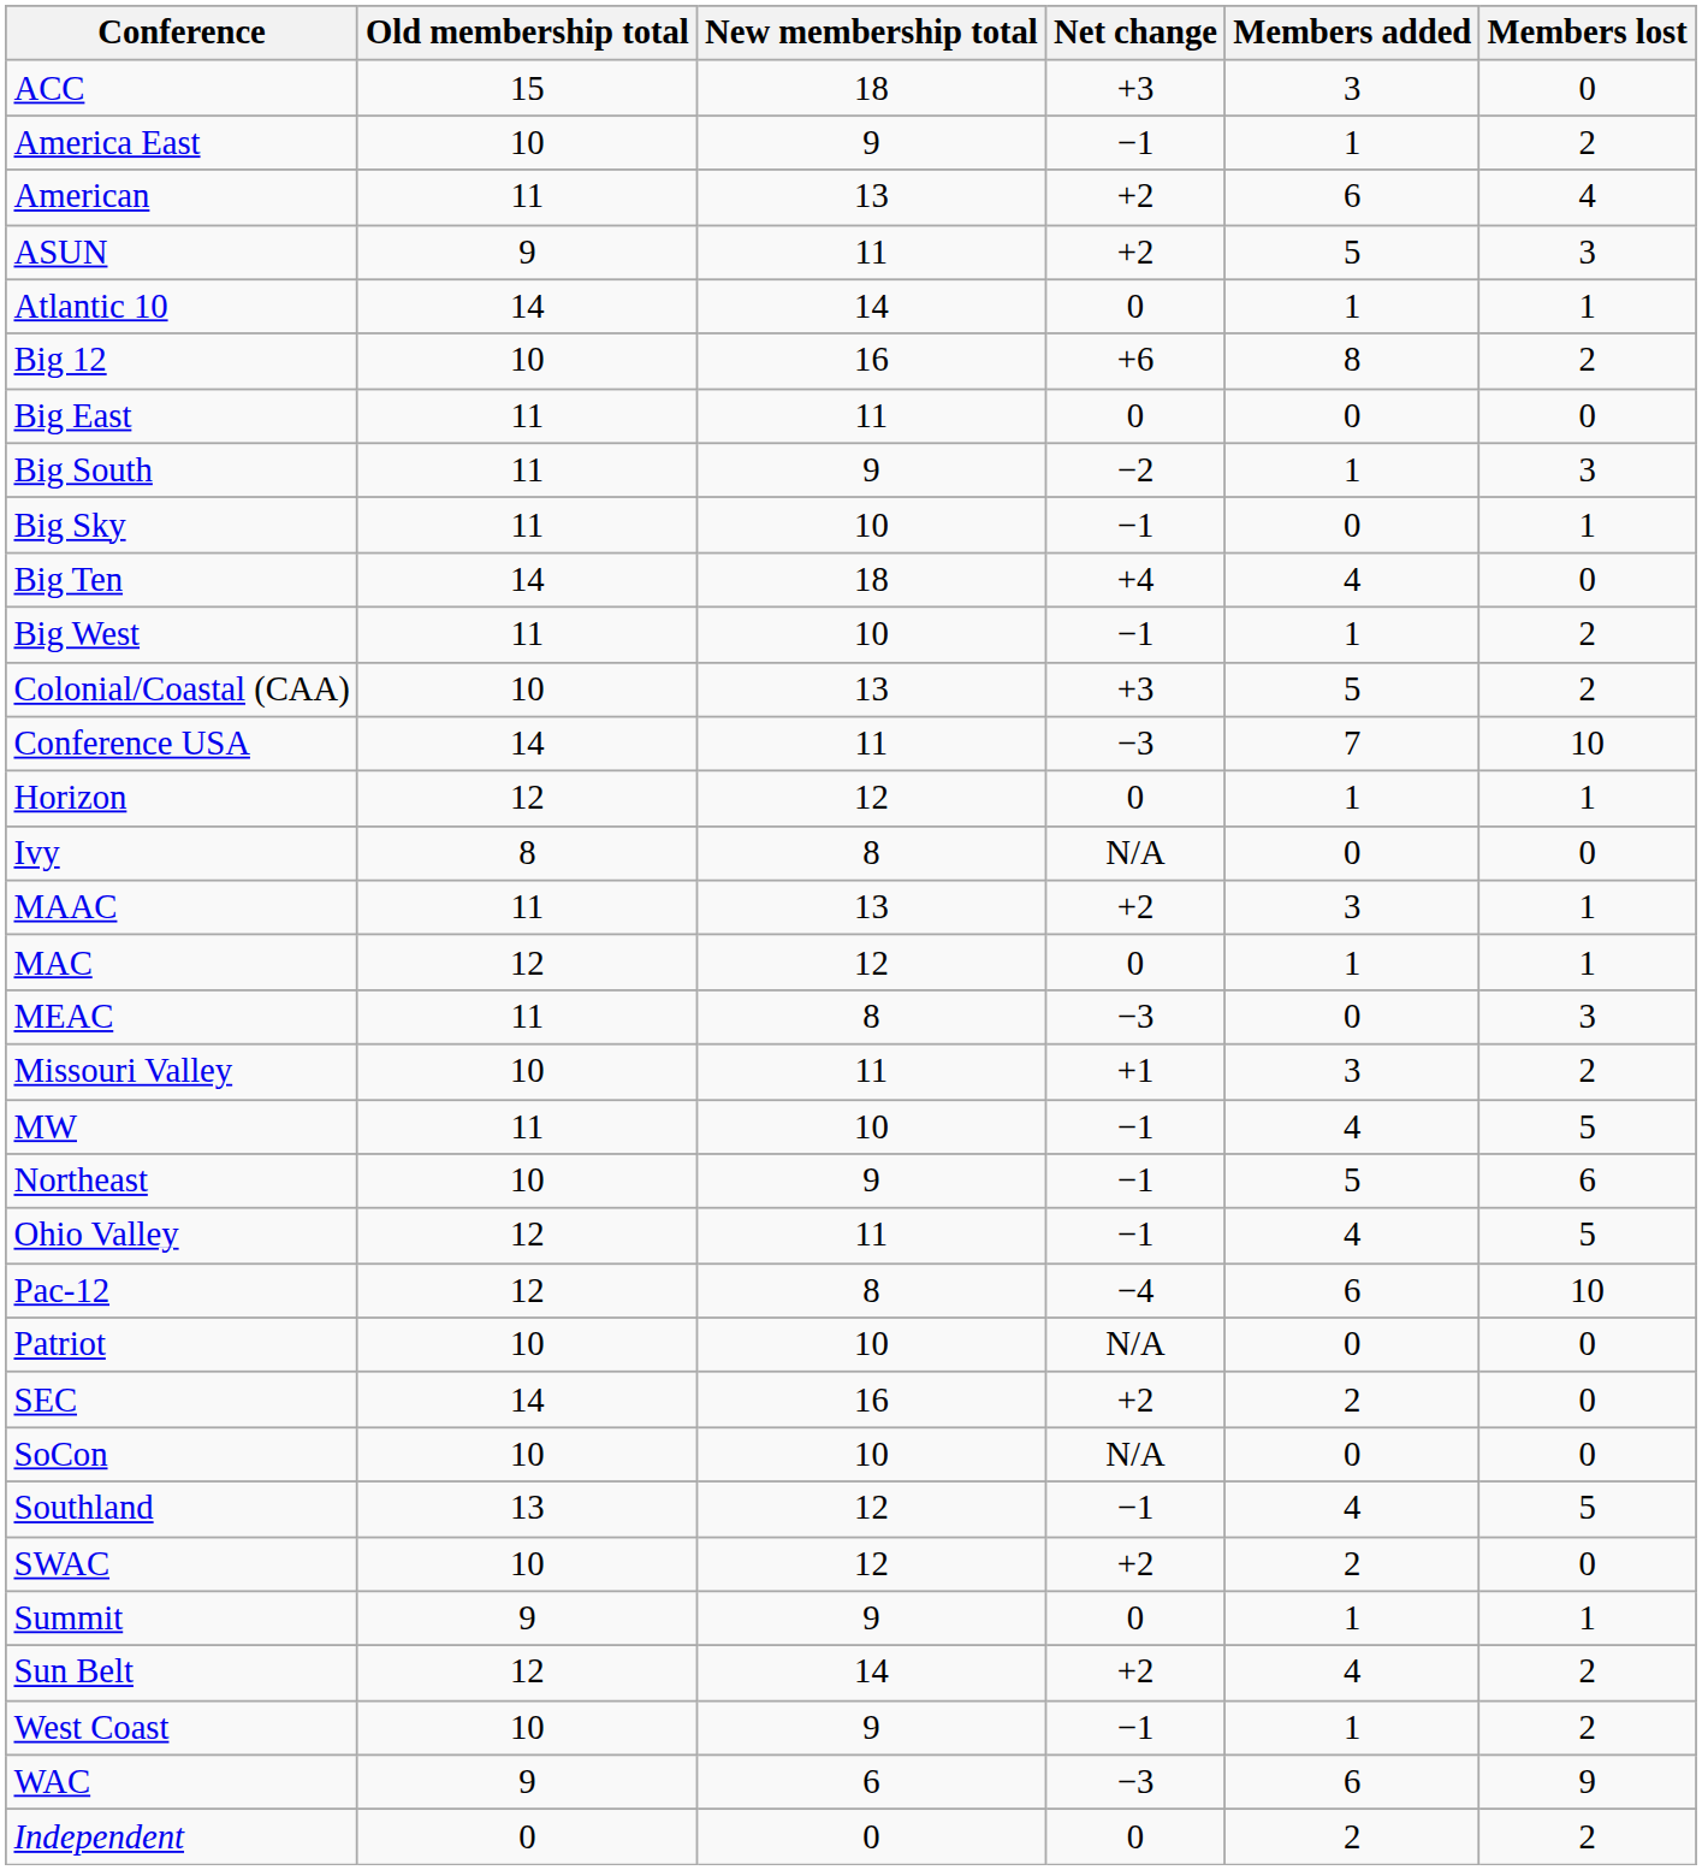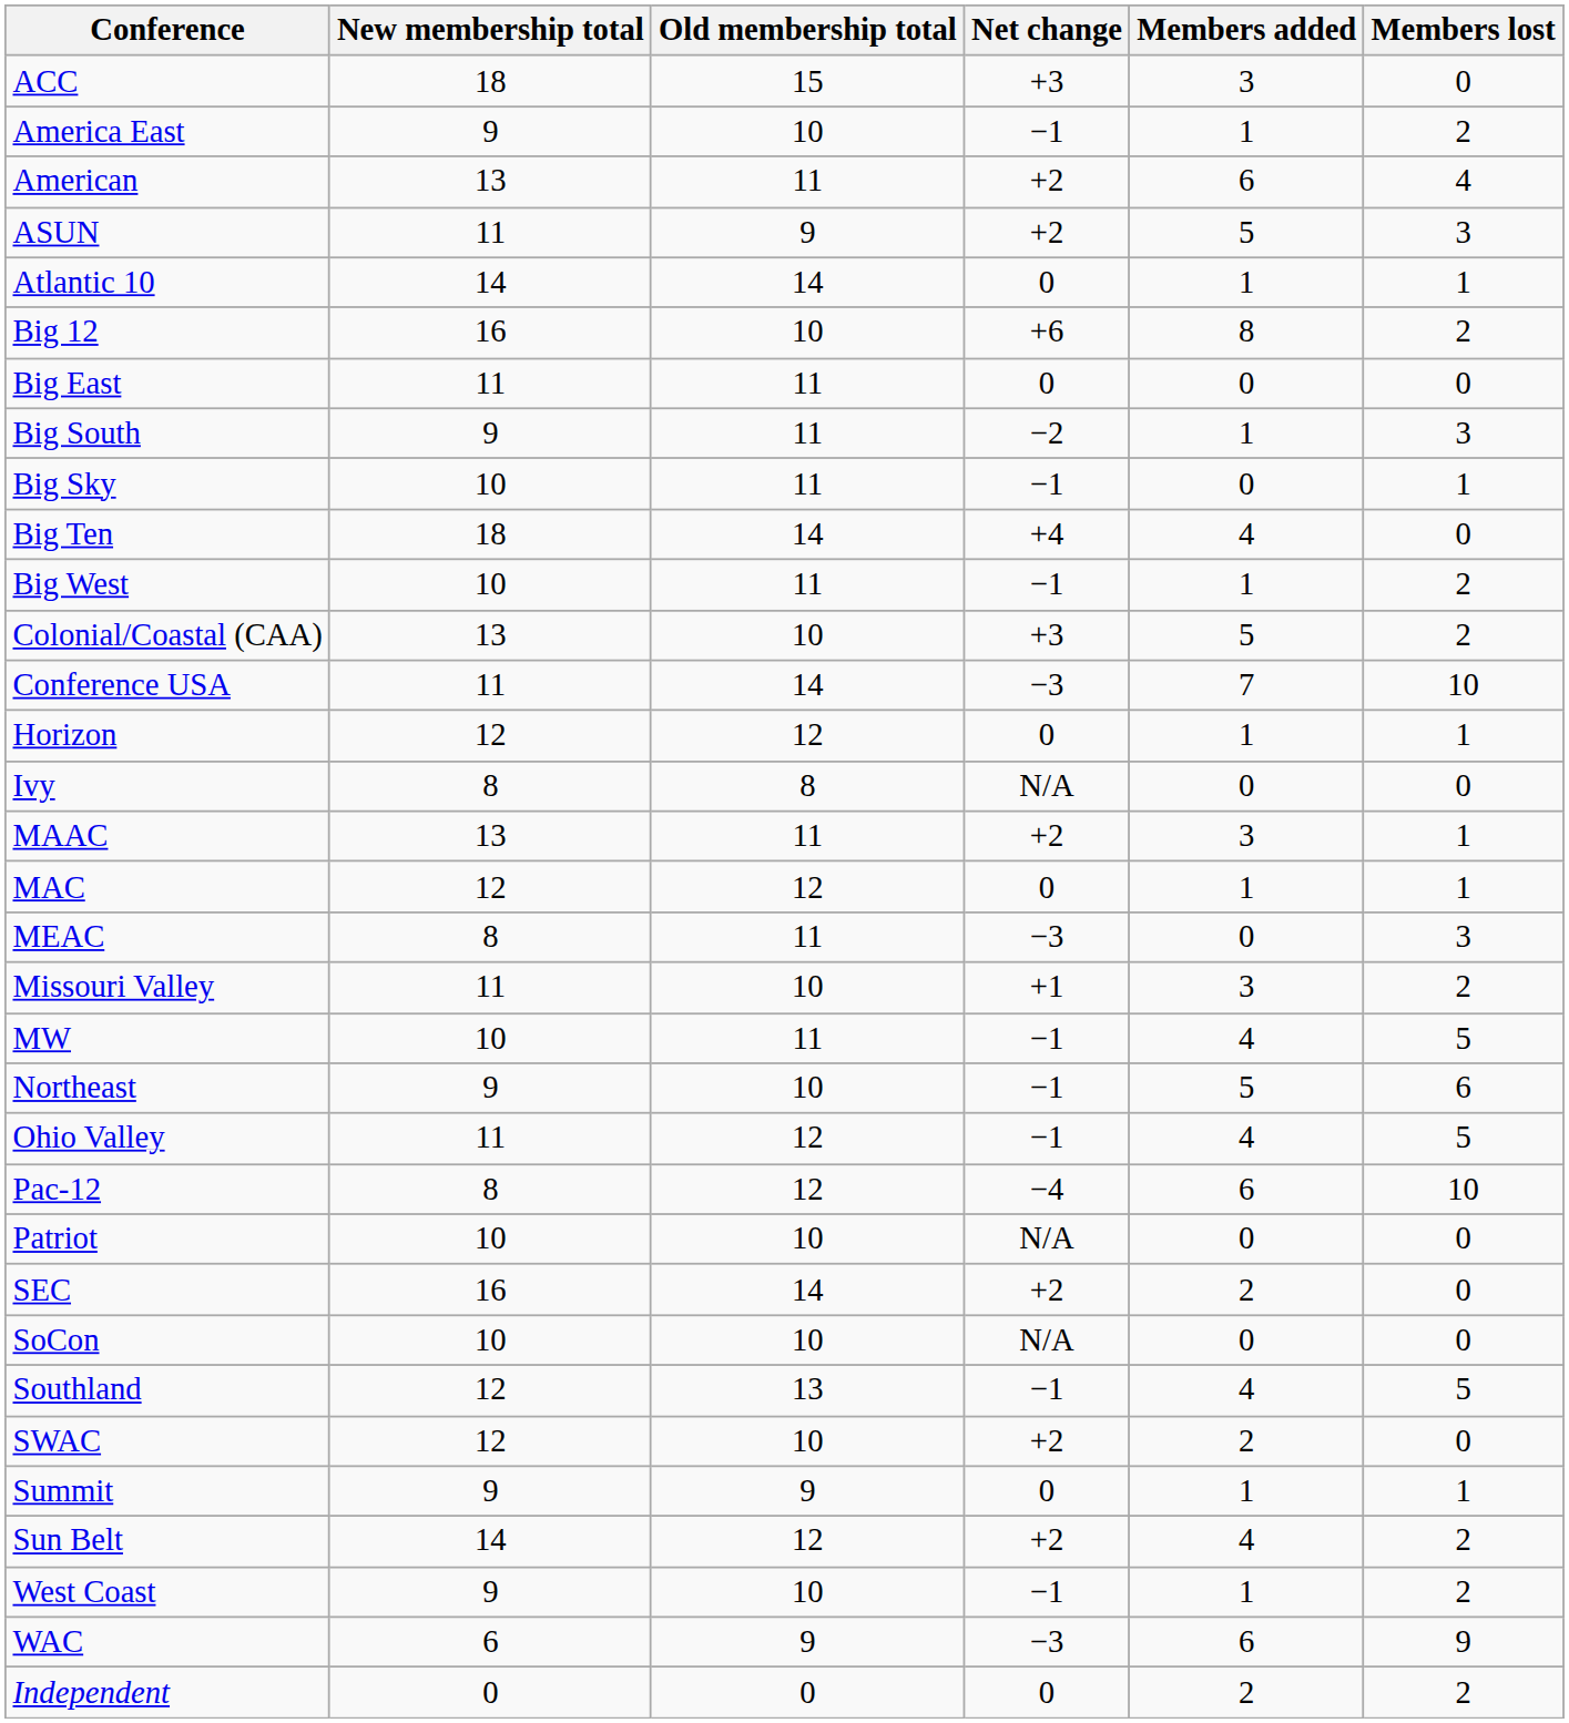columns swapped: Old membership total <-> New membership total
